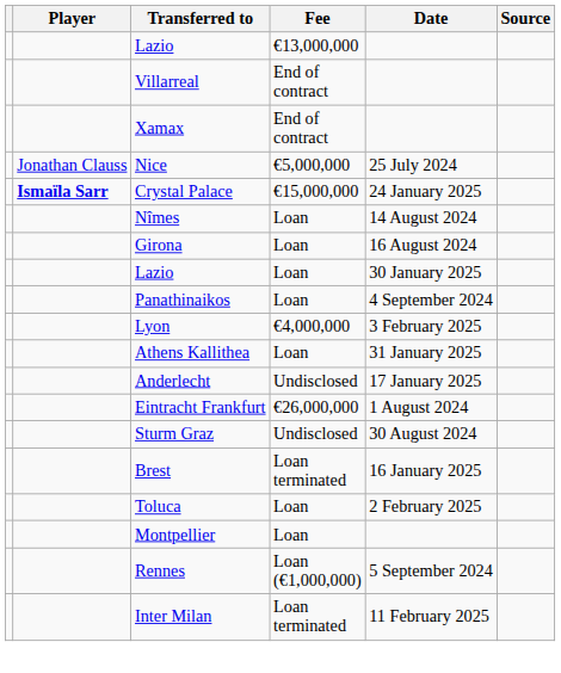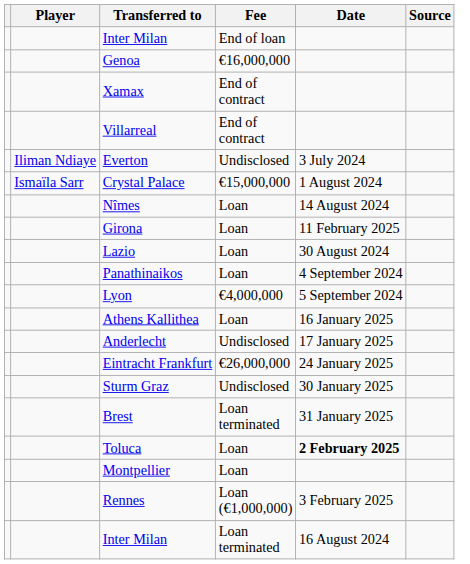+ row: Inter Milan | End of loan
- row: Lazio | €13,000,000
+ row: Genoa | €16,000,000
rows swapped: Xamax <-> Villarreal
+ row: Iliman Ndiaye | Everton | Undisclosed | 3 July 2024
- row: Jonathan Clauss | Nice | €5,000,000 | 25 July 2024
Crystal Palace | Player: bold -> normal
Crystal Palace | Date: 24 January 2025 -> 1 August 2024
Girona | Date: 16 August 2024 -> 11 February 2025
Lazio / Loan | Date: 30 January 2025 -> 30 August 2024
Lyon | Date: 3 February 2025 -> 5 September 2024
Athens Kallithea | Date: 31 January 2025 -> 16 January 2025
Eintracht Frankfurt | Date: 1 August 2024 -> 24 January 2025
Sturm Graz | Date: 30 August 2024 -> 30 January 2025
Brest | Date: 16 January 2025 -> 31 January 2025
Toluca | Date: normal -> bold
Rennes | Date: 5 September 2024 -> 3 February 2025
Inter Milan / Loan terminated | Date: 11 February 2025 -> 16 August 2024
